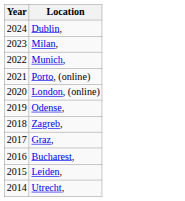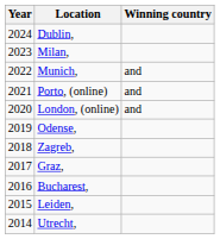+ column: Winning country | and | and | and
